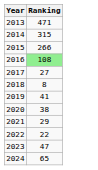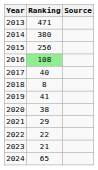+ column: Source
2014 | Ranking: 315 -> 380
2015 | Ranking: 266 -> 256
2017 | Ranking: 27 -> 40
2023 | Ranking: 47 -> 21
